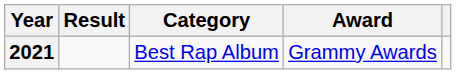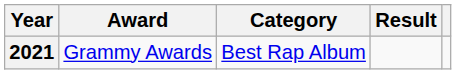columns swapped: Award <-> Result
